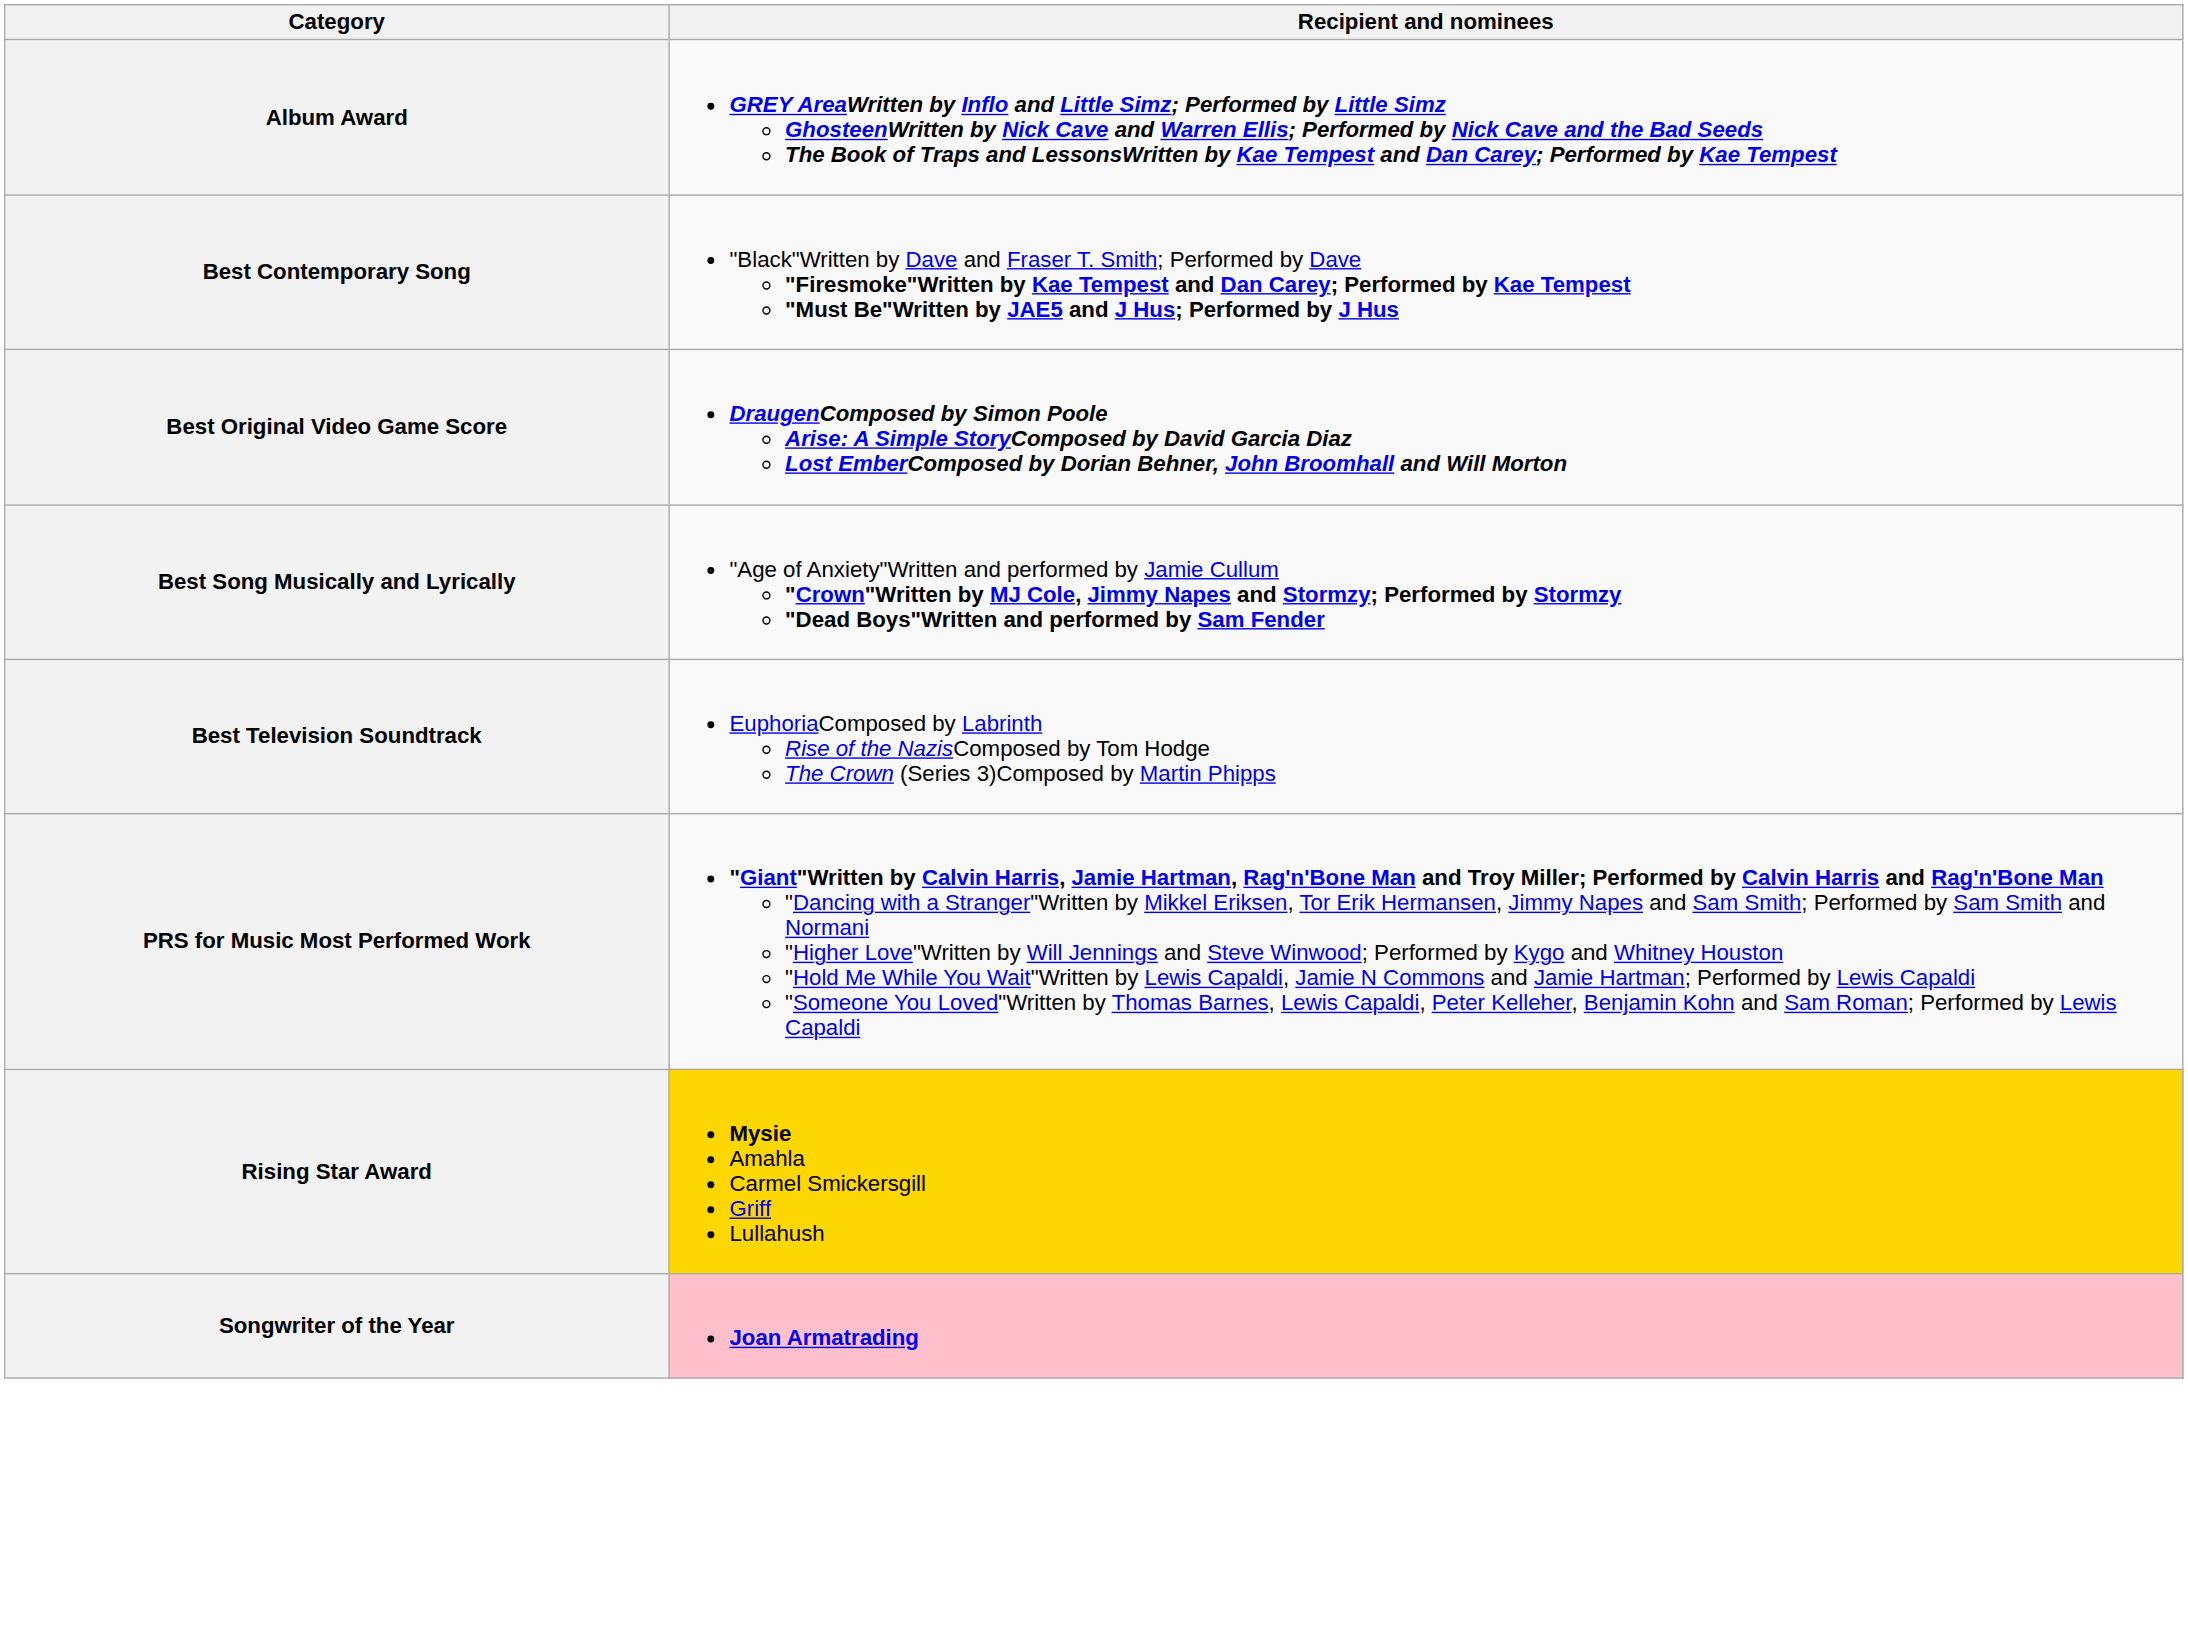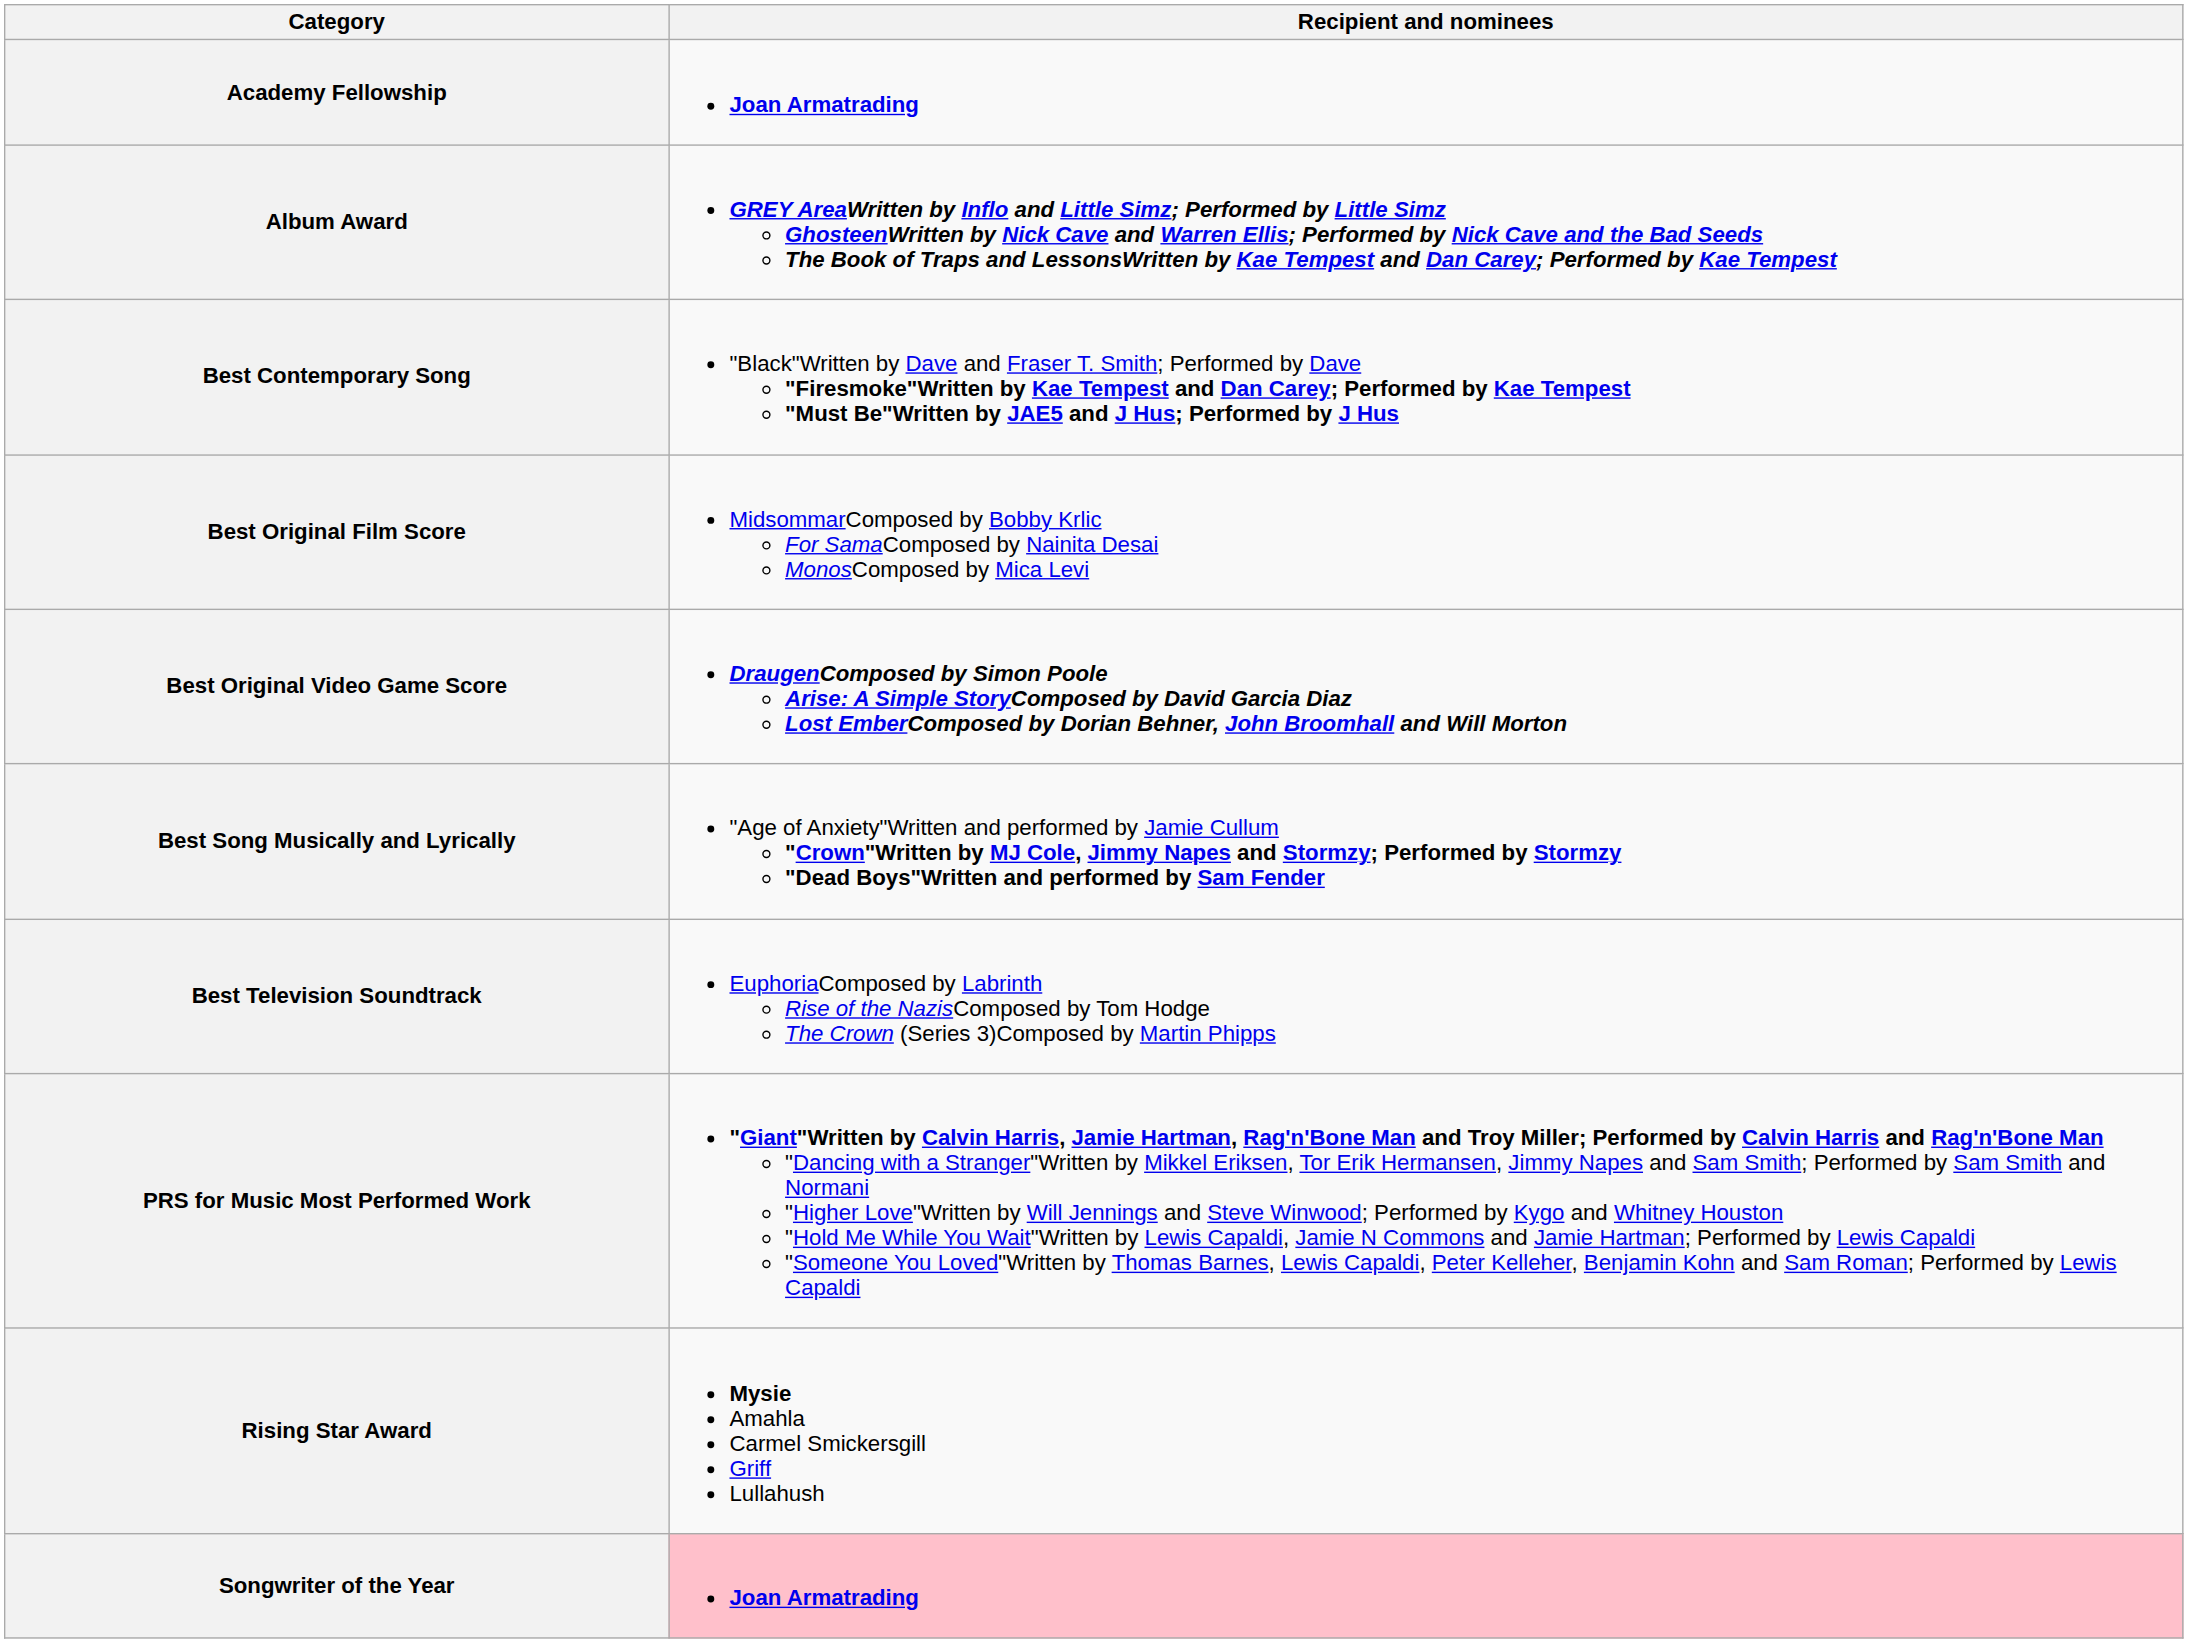+ row: Academy Fellowship | Joan Armatrading
+ row: Best Original Film Score | MidsommarComposed by Bobby Krlic For SamaComposed by Nainita Desai MonosComposed by Mica Levi
Rising Star Award | Recipient and nominees: gold background -> no background
